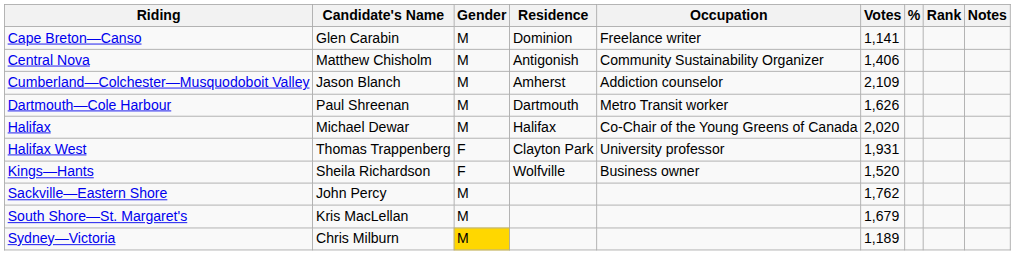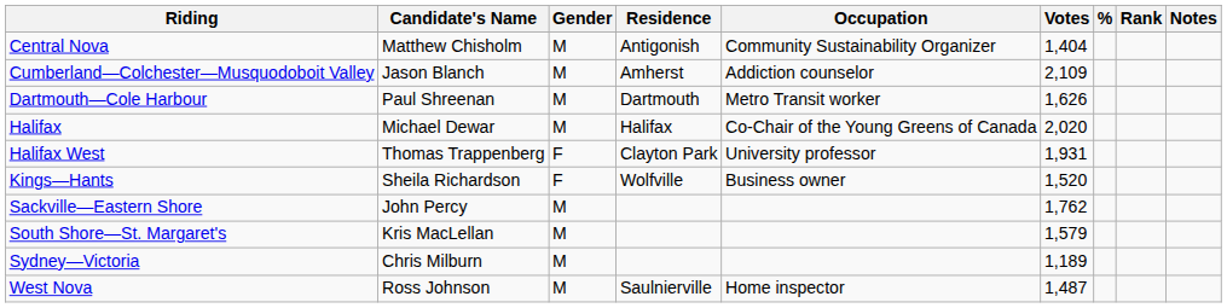- row: Cape Breton—Canso | Glen Carabin | M | Dominion | Freelance writer | 1,141
Central Nova | Votes: 1,406 -> 1,404
South Shore—St. Margaret's | Votes: 1,679 -> 1,579
Sydney—Victoria | Gender: gold background -> no background
+ row: West Nova | Ross Johnson | M | Saulnierville | Home inspector | 1,487
